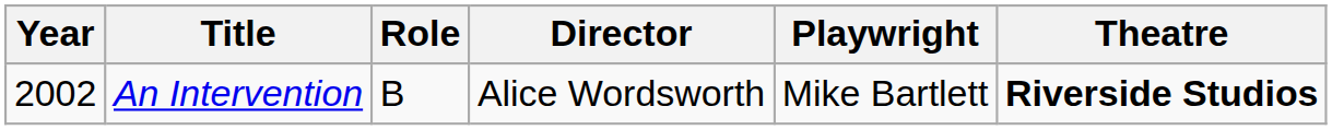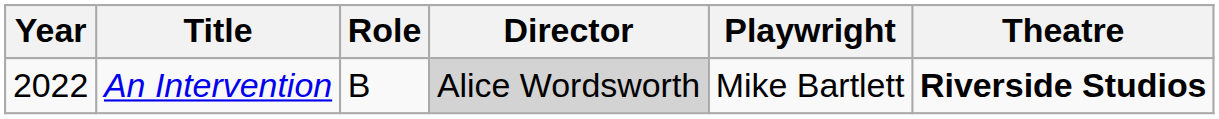An Intervention | Year: 2002 -> 2022
An Intervention | Director: no background -> lightgrey background
